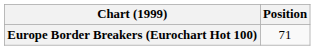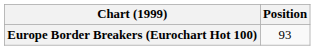Europe Border Breakers (Eurochart Hot 100) | Position: 71 -> 93
